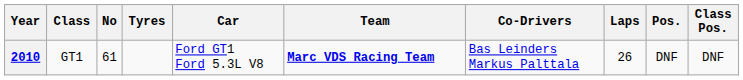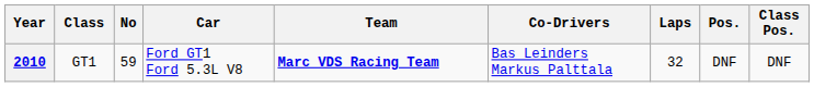- column: Tyres
2010 | No: 61 -> 59
2010 | Laps: 26 -> 32
